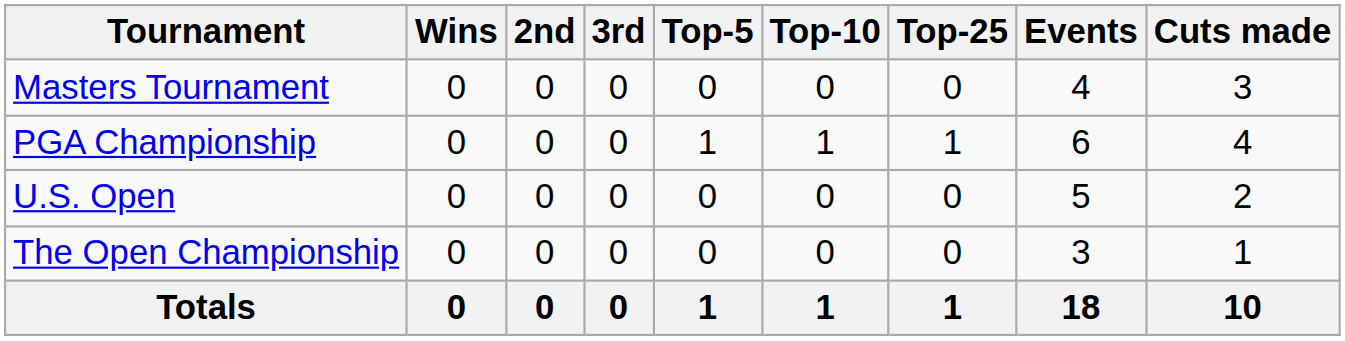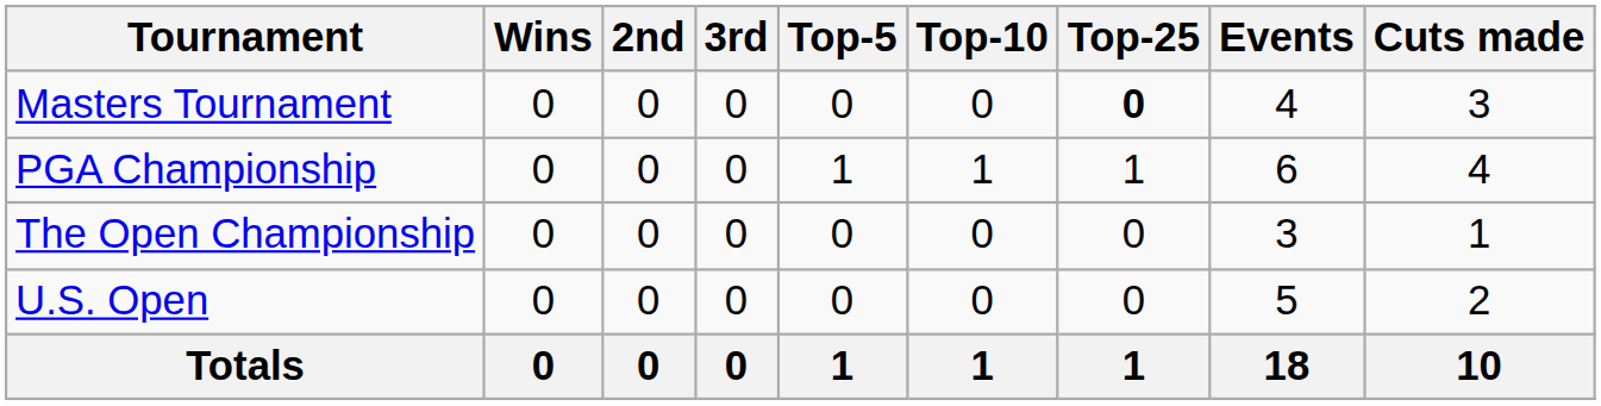Masters Tournament | Top-25: normal -> bold
rows swapped: U.S. Open <-> The Open Championship
